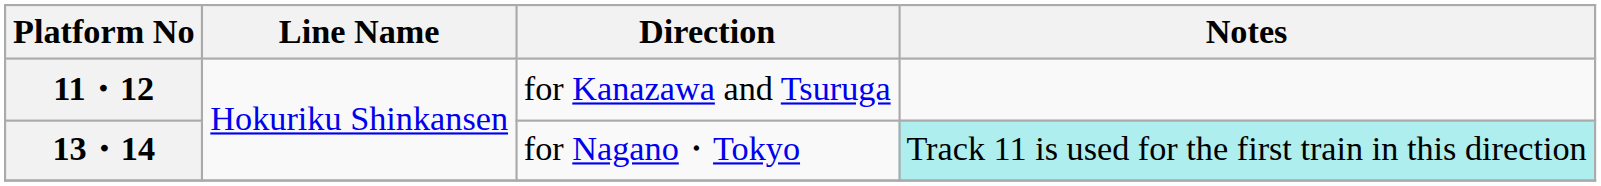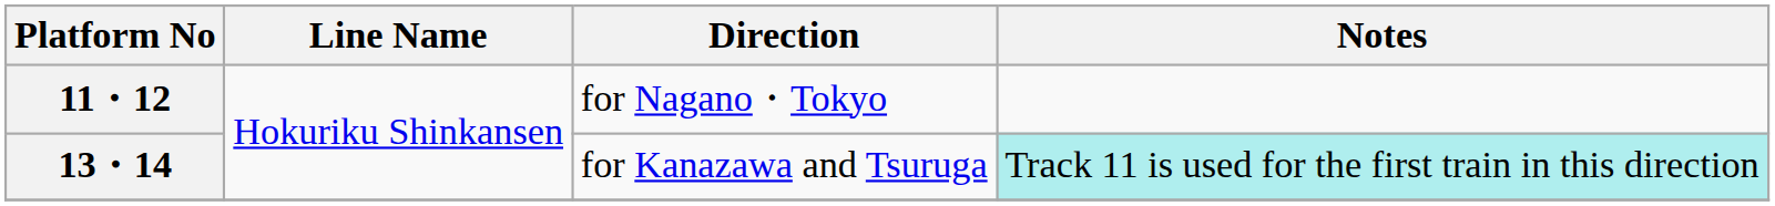11・12 | Direction: for Kanazawa and Tsuruga -> for Nagano・Tokyo
13・14 | Direction: for Nagano・Tokyo -> for Kanazawa and Tsuruga
